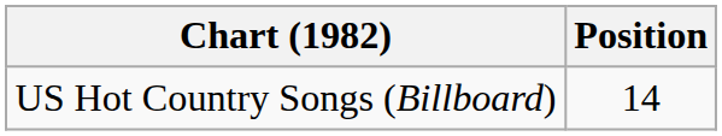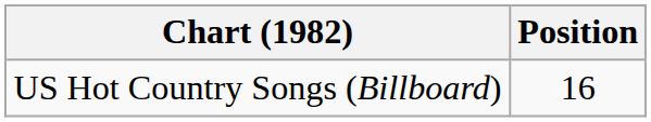US Hot Country Songs (Billboard) | Position: 14 -> 16
